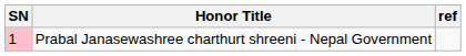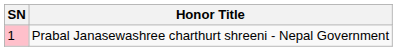- column: ref
